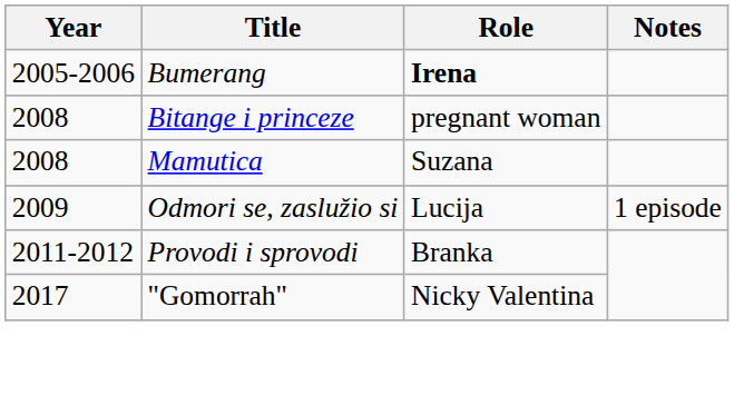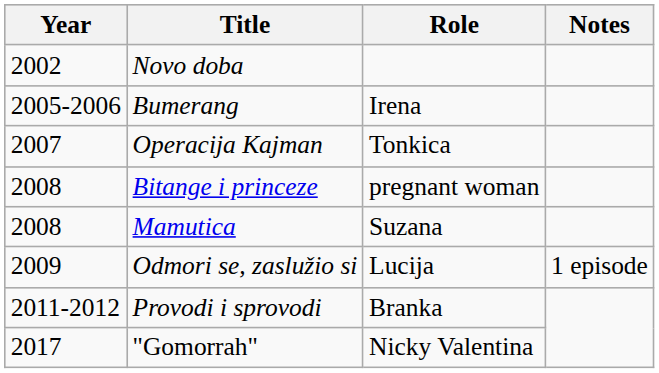+ row: 2002 | Novo doba
Bumerang | Role: bold -> normal
+ row: 2007 | Operacija Kajman | Tonkica
